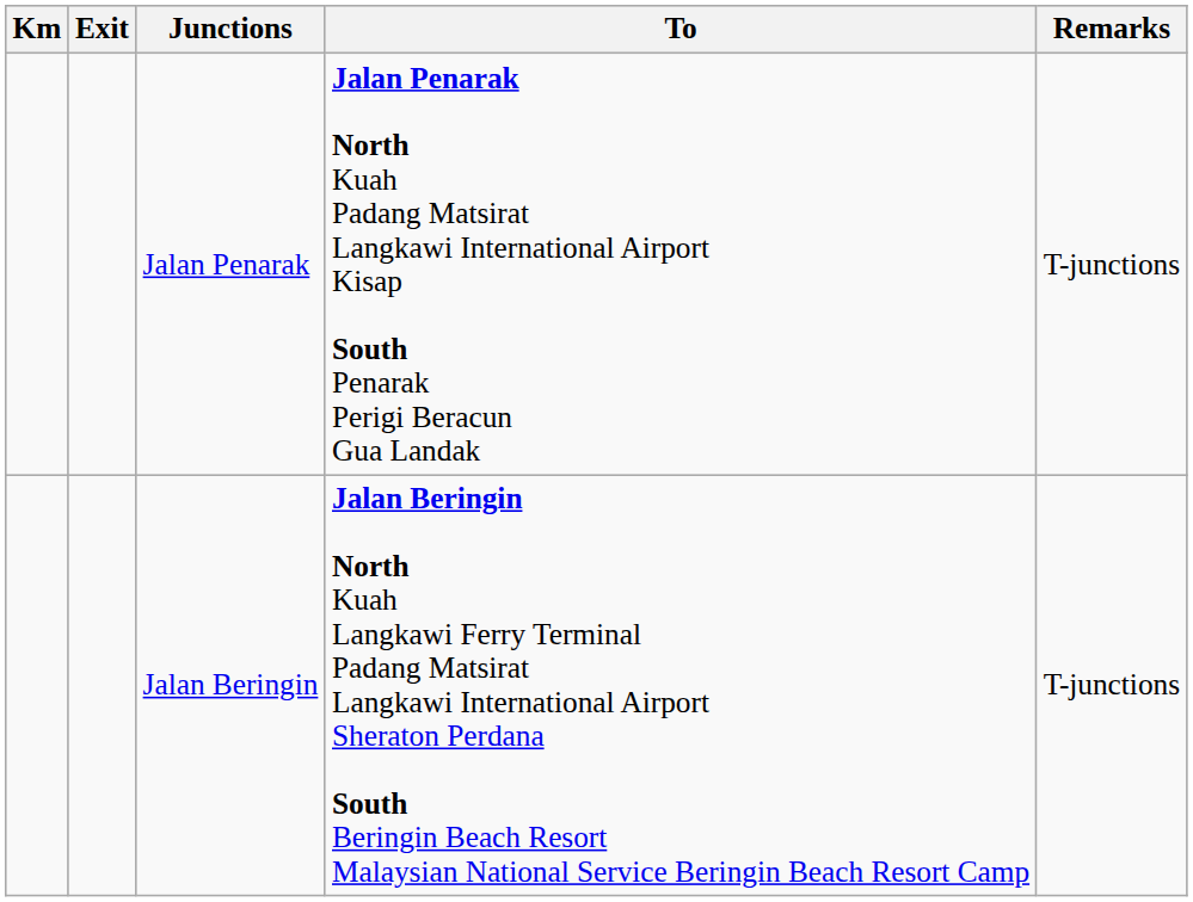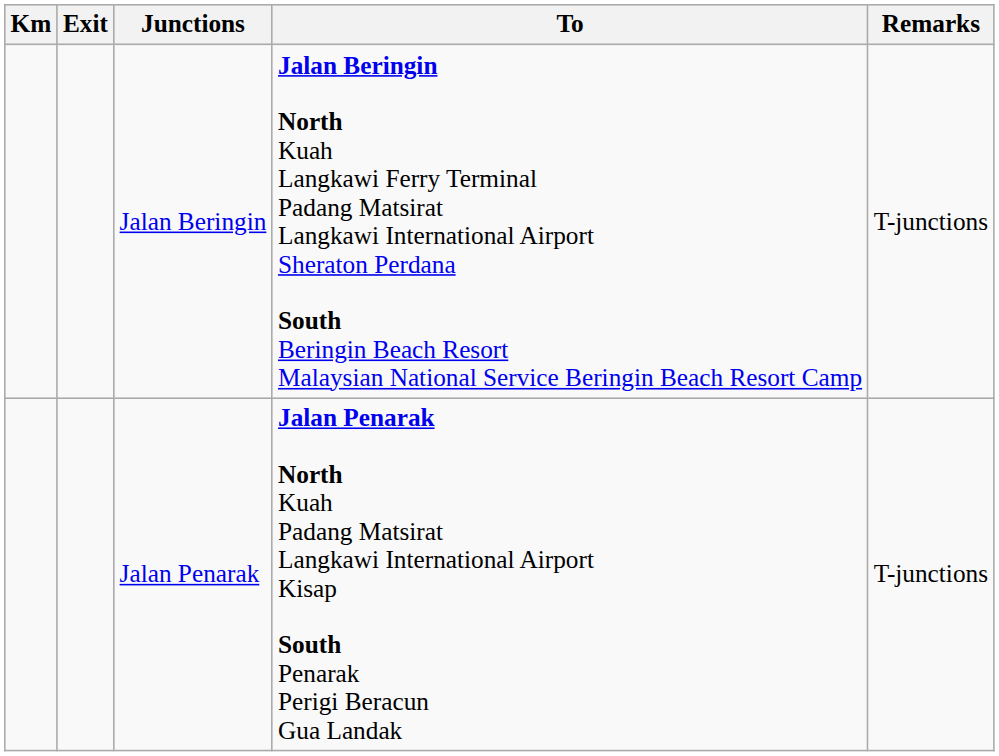rows swapped: Jalan Beringin <-> Jalan Penarak
